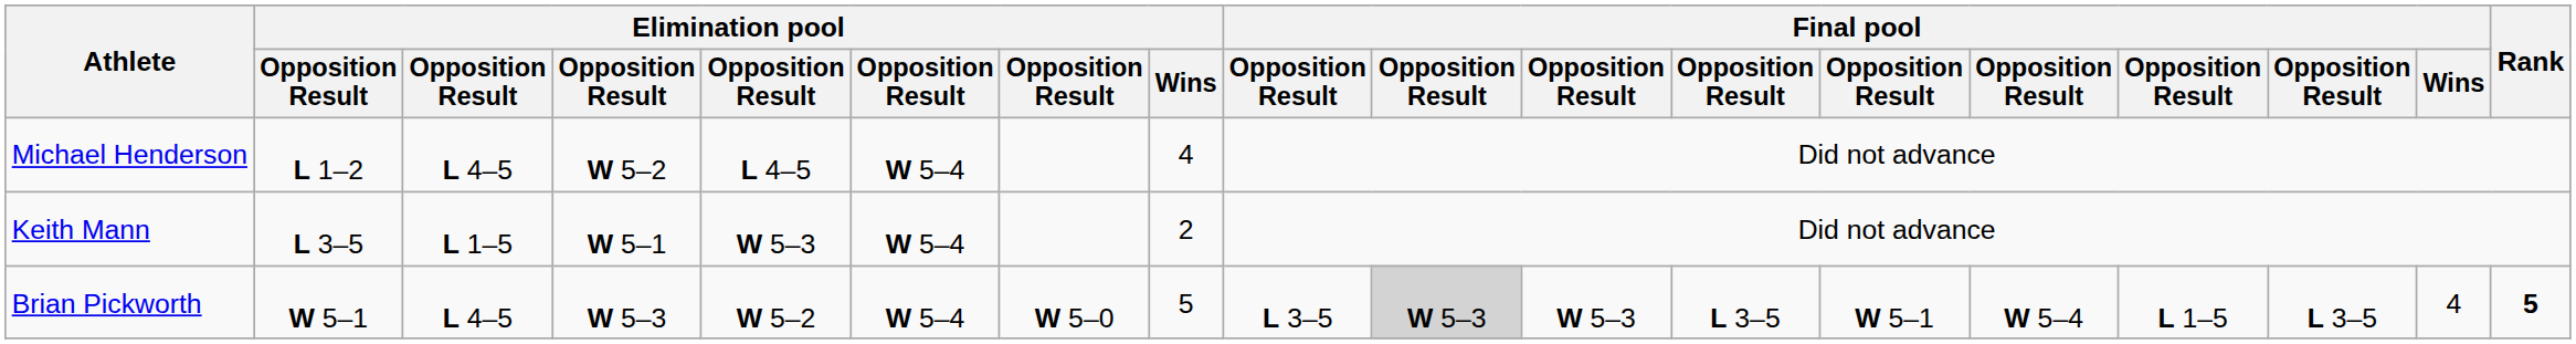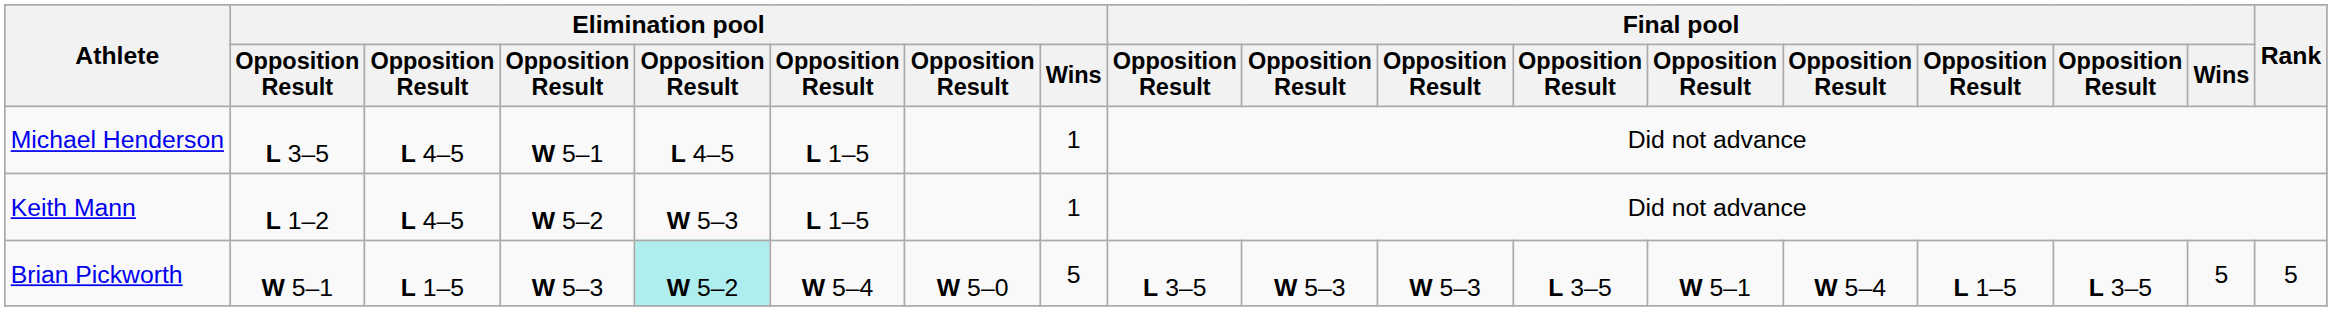Michael Henderson | column 2: L 1–2 -> L 3–5
Michael Henderson | column 4: W 5–2 -> W 5–1
Michael Henderson | column 6: W 5–4 -> L 1–5
Michael Henderson | Elimination pool / Wins: 4 -> 1
Keith Mann | column 2: L 3–5 -> L 1–2
Keith Mann | column 3: L 1–5 -> L 4–5
Keith Mann | column 4: W 5–1 -> W 5–2
Keith Mann | column 6: W 5–4 -> L 1–5
Keith Mann | Elimination pool / Wins: 2 -> 1
Brian Pickworth | column 3: L 4–5 -> L 1–5
Brian Pickworth | column 5: no background -> paleturquoise background
Brian Pickworth | column 10: lightgrey background -> no background
Brian Pickworth | Final pool / Wins: 4 -> 5
Brian Pickworth | Rank: bold -> normal
